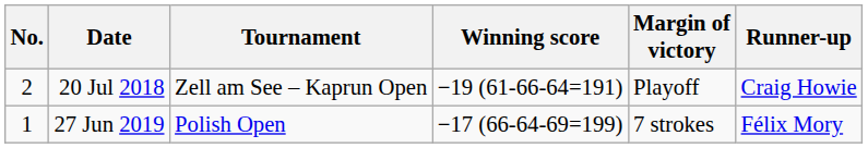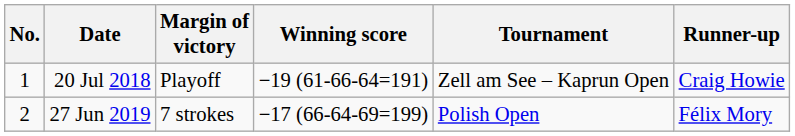columns swapped: Tournament <-> Margin of victory
20 Jul 2018 | No.: 2 -> 1
27 Jun 2019 | No.: 1 -> 2
